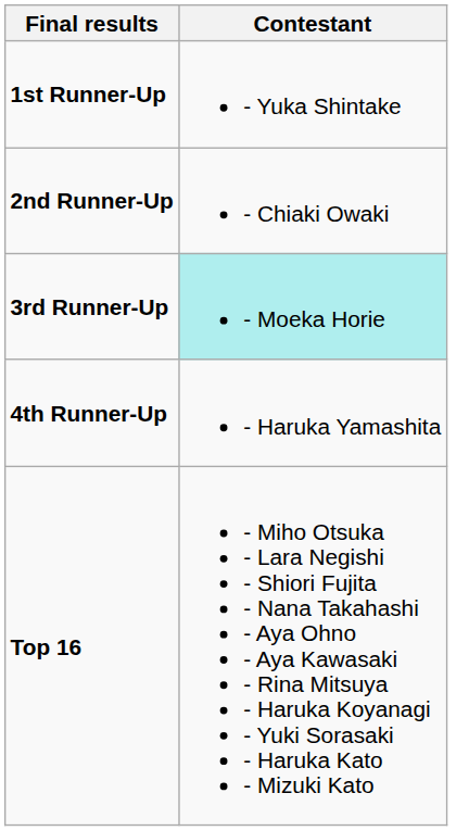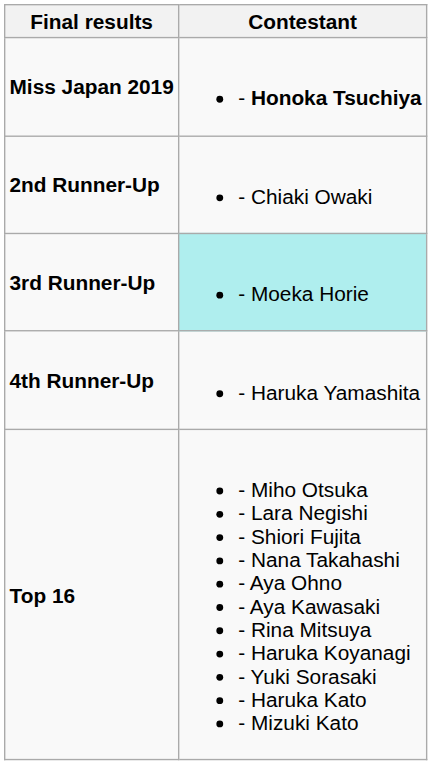+ row: Miss Japan 2019 | - Honoka Tsuchiya
- row: 1st Runner-Up | - Yuka Shintake
